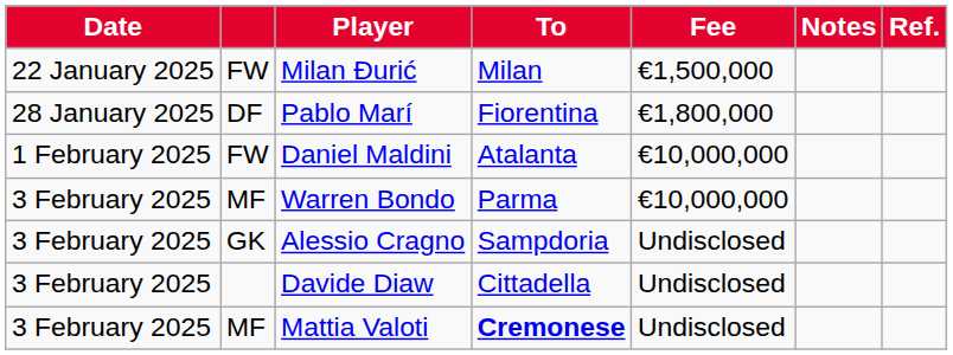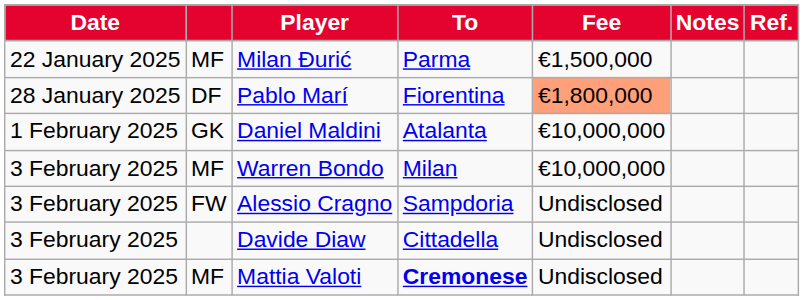Milan Đurić | column 2: FW -> MF
Milan Đurić | To: Milan -> Parma
Pablo Marí | Fee: no background -> lightsalmon background
Daniel Maldini | column 2: FW -> GK
Warren Bondo | To: Parma -> Milan
Alessio Cragno | column 2: GK -> FW
